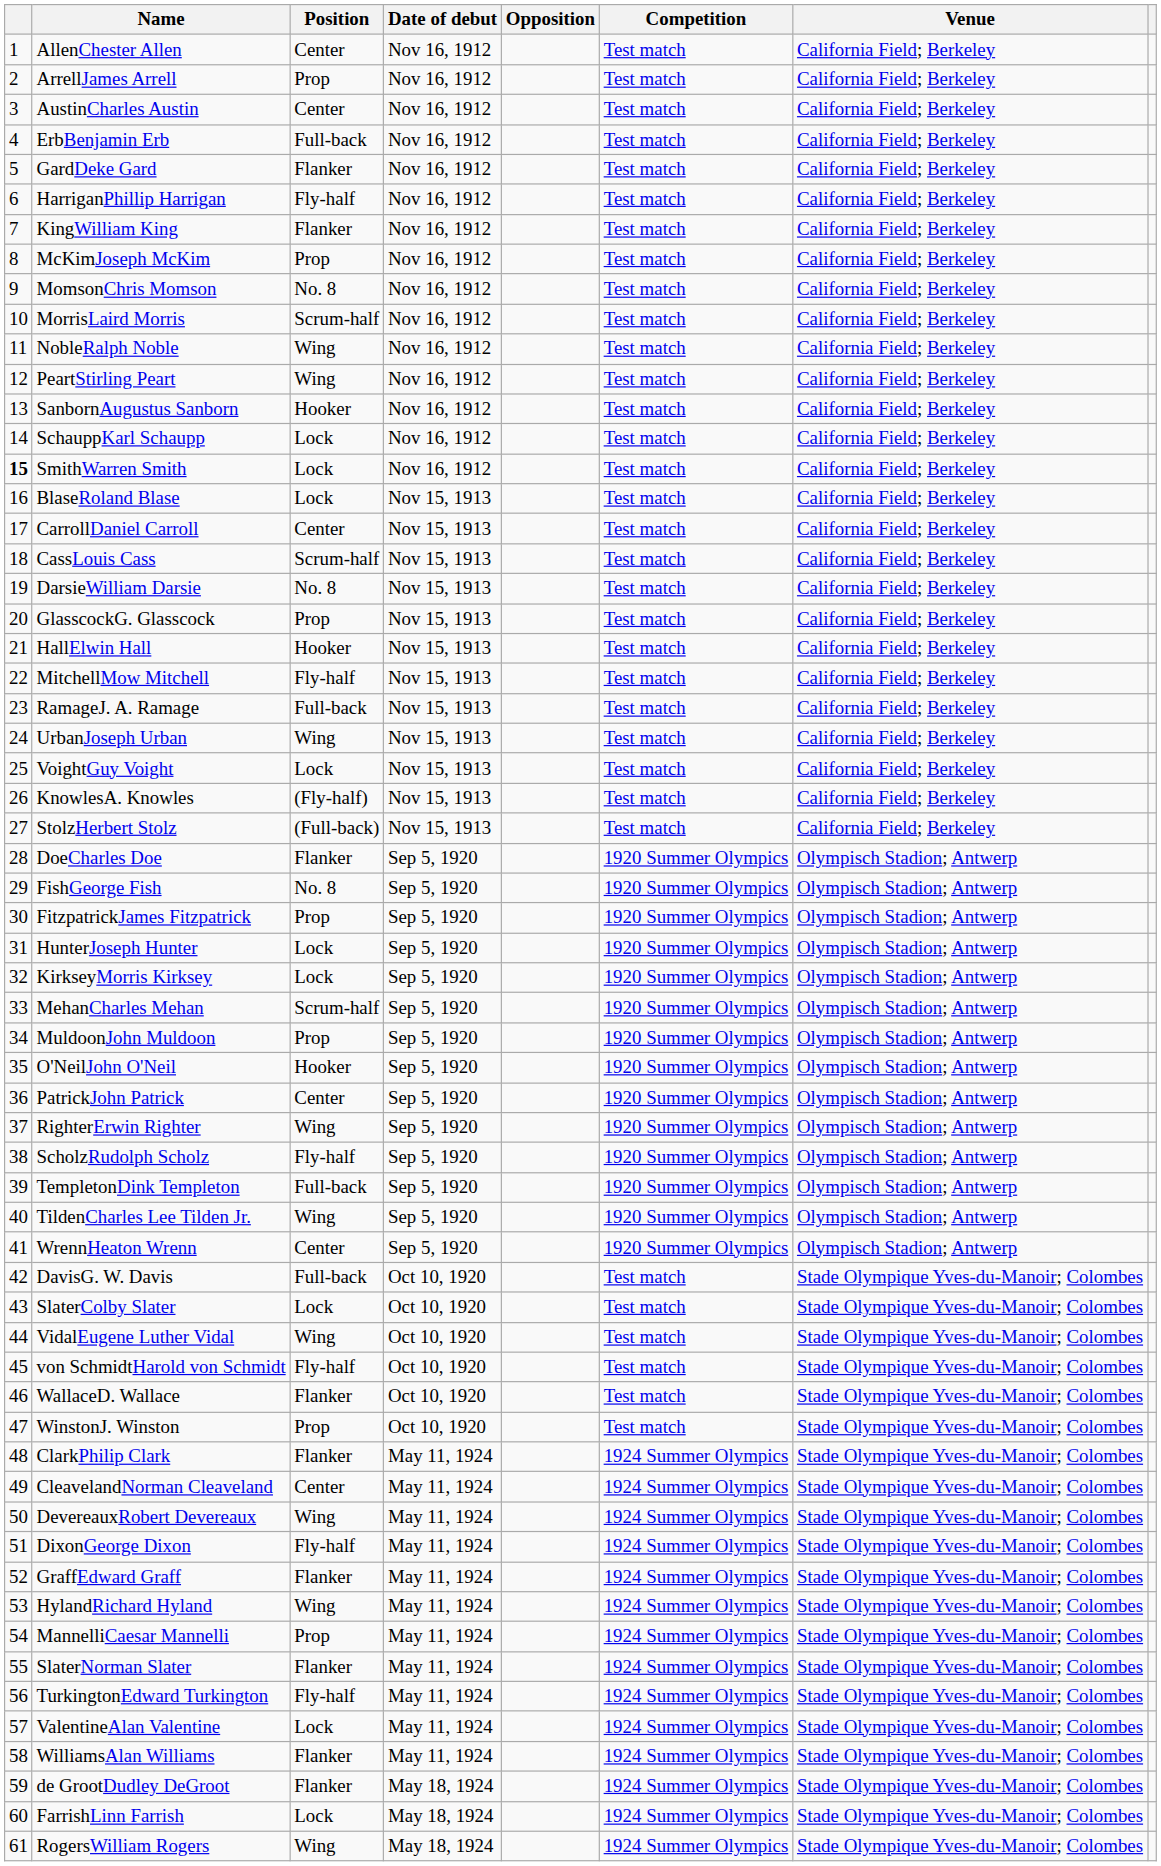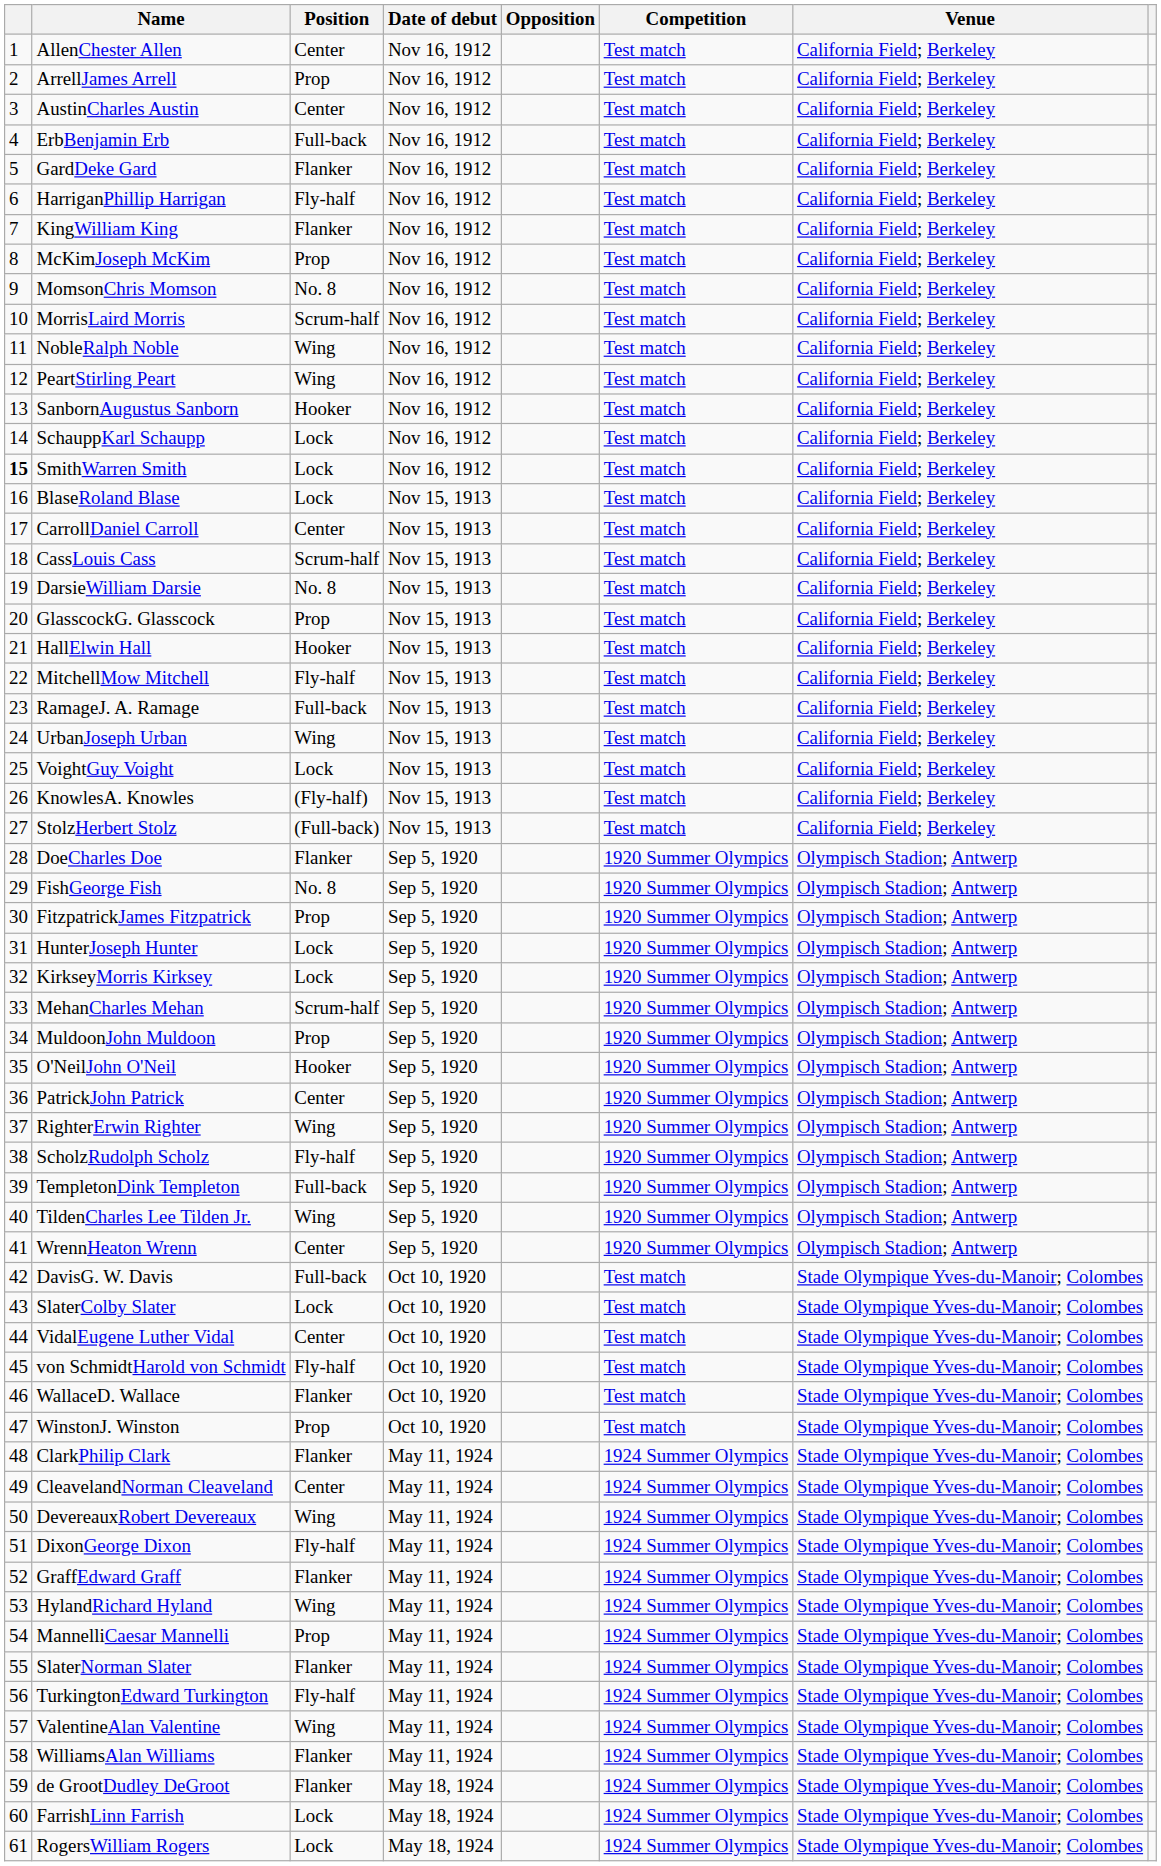VidalEugene Luther Vidal | Position: Wing -> Center
ValentineAlan Valentine | Position: Lock -> Wing
RogersWilliam Rogers | Position: Wing -> Lock
